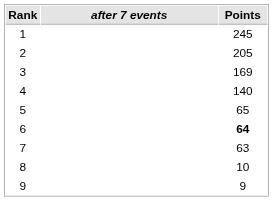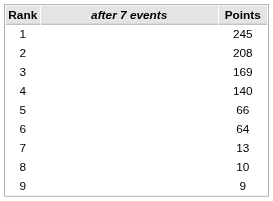2 | Points: 205 -> 208
5 | Points: 65 -> 66
6 | Points: bold -> normal
7 | Points: 63 -> 13
